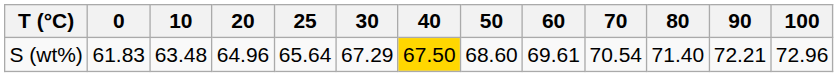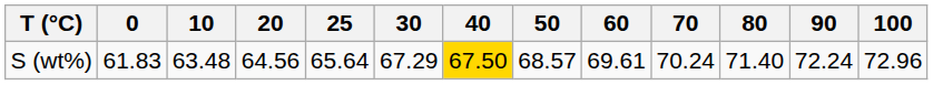S (wt%) | 20: 64.96 -> 64.56
S (wt%) | 50: 68.60 -> 68.57
S (wt%) | 70: 70.54 -> 70.24
S (wt%) | 90: 72.21 -> 72.24
